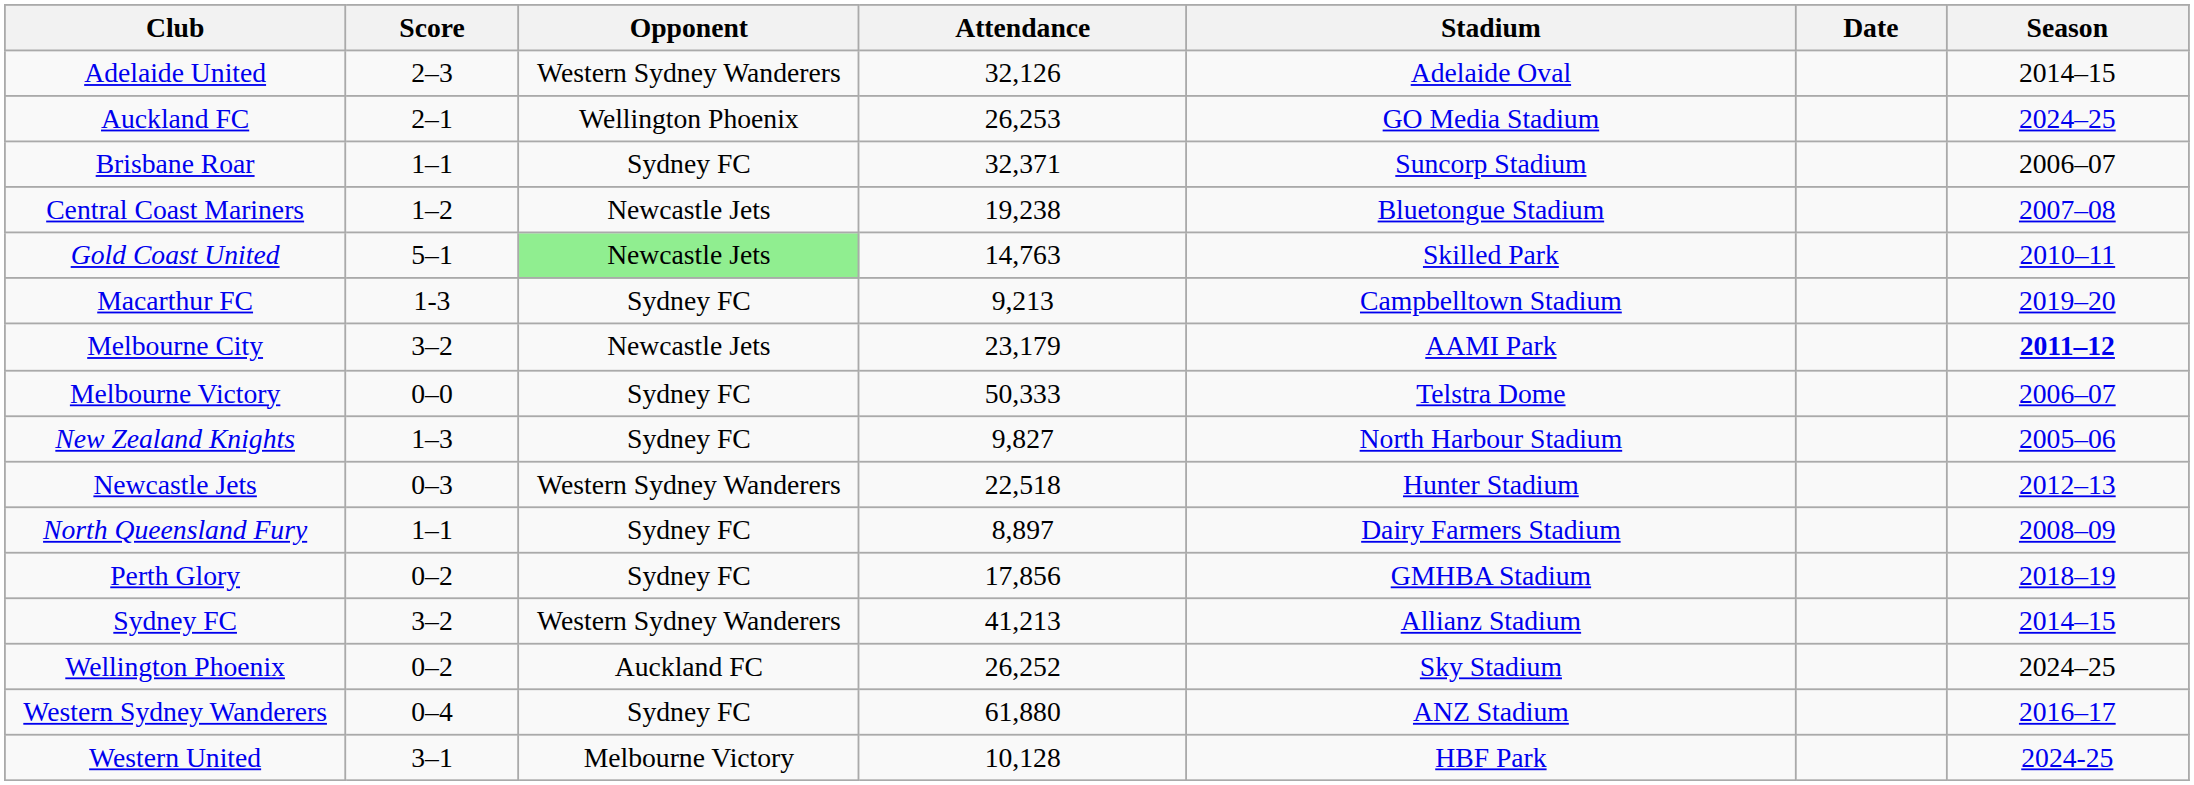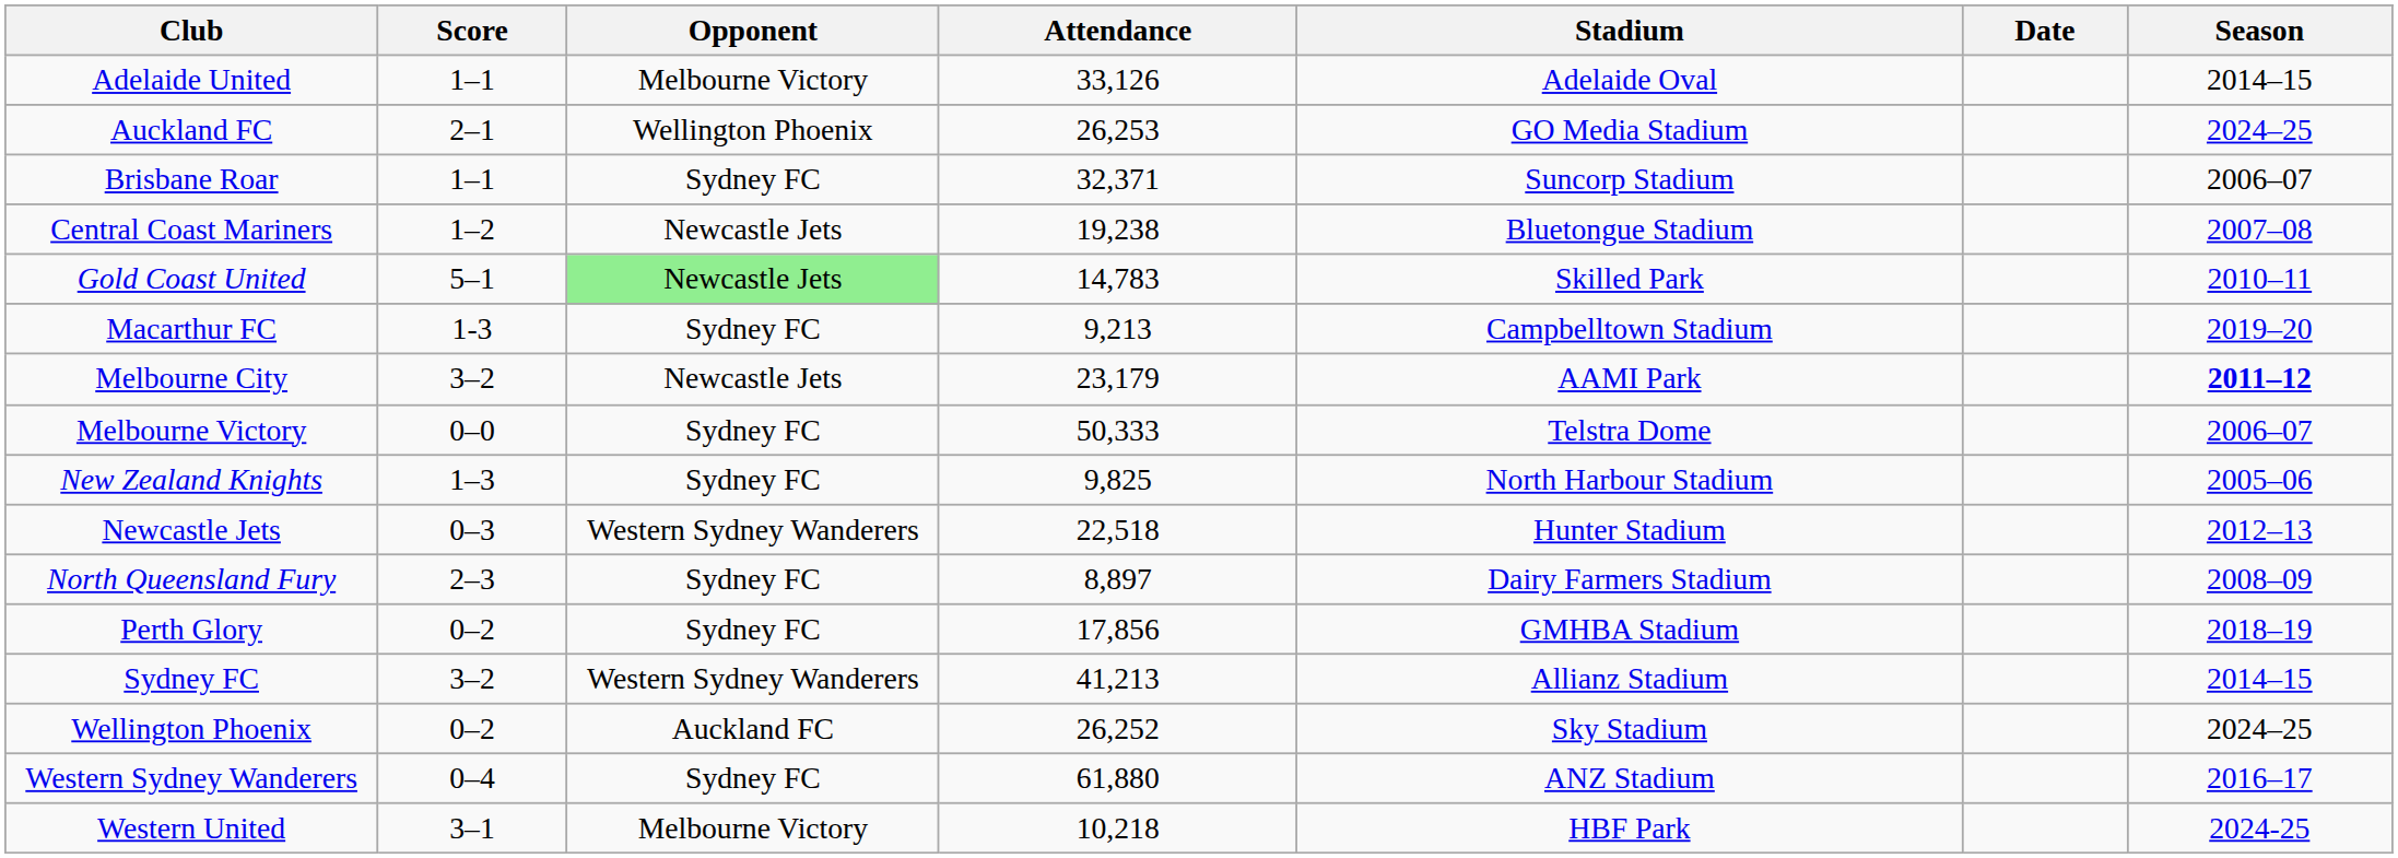Adelaide United | Score: 2–3 -> 1–1
Adelaide United | Opponent: Western Sydney Wanderers -> Melbourne Victory
Adelaide United | Attendance: 32,126 -> 33,126
Gold Coast United | Attendance: 14,763 -> 14,783
New Zealand Knights | Attendance: 9,827 -> 9,825
North Queensland Fury | Score: 1–1 -> 2–3
Western United | Attendance: 10,128 -> 10,218
